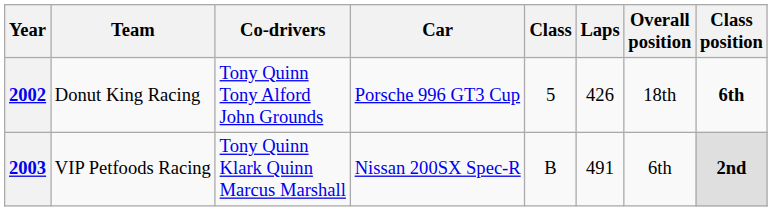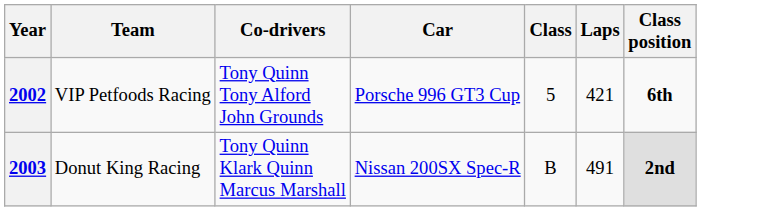- column: Overall position | 18th | 6th
2002 | Team: Donut King Racing -> VIP Petfoods Racing
2002 | Laps: 426 -> 421
2003 | Team: VIP Petfoods Racing -> Donut King Racing
